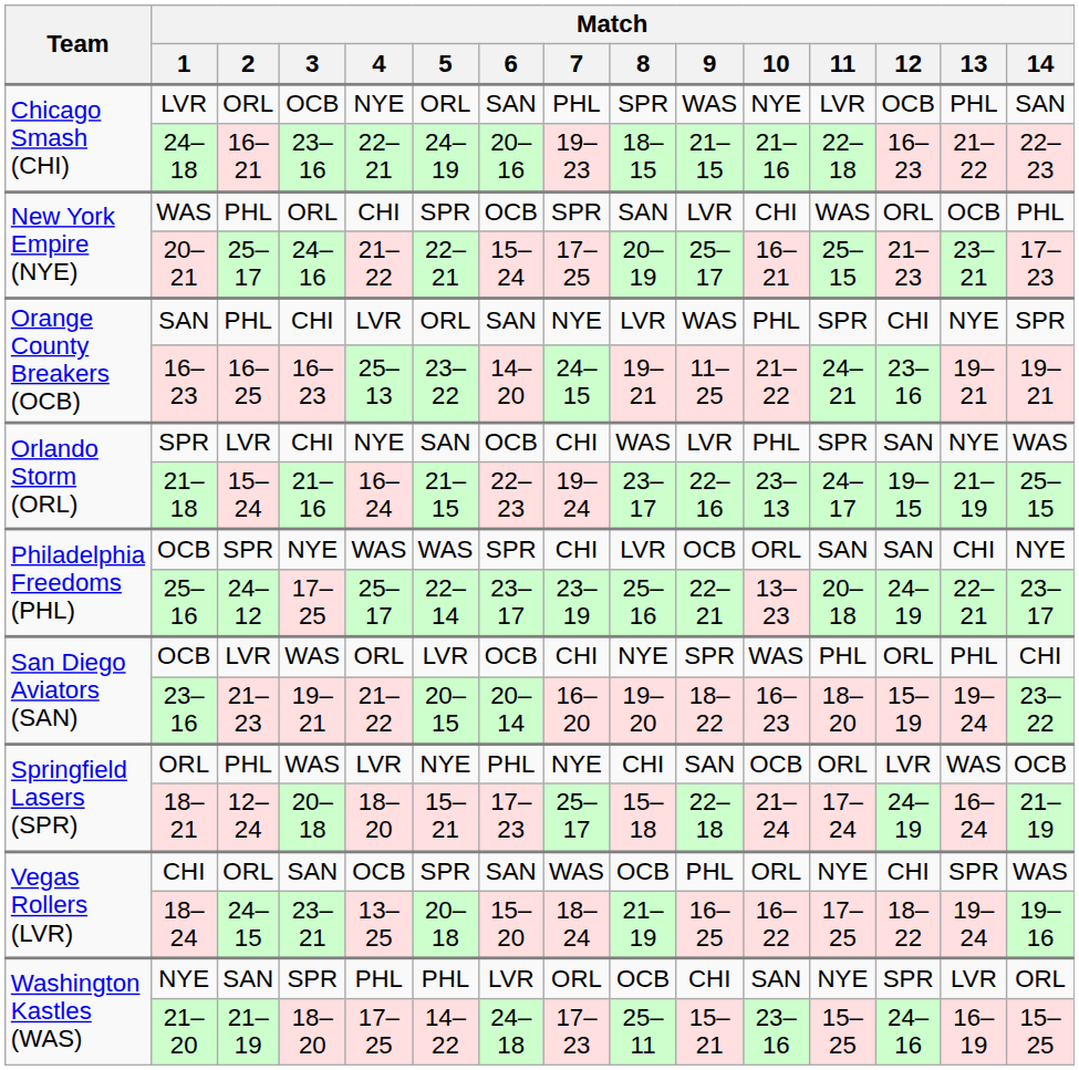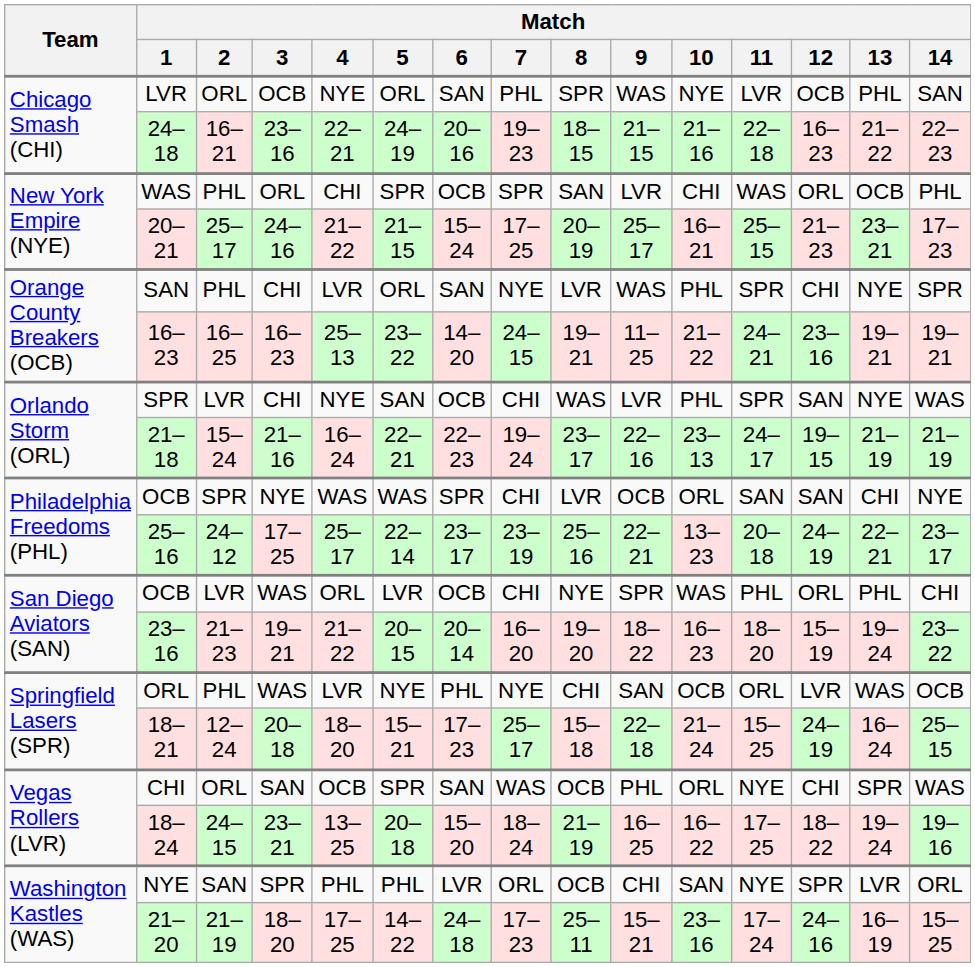20–21 | Match / 5: 22–21 -> 21–15
21–18 | Match / 5: 21–15 -> 22–21
21–18 | Match / 14: 25–15 -> 21–19
18–21 | Match / 11: 17–24 -> 15–25
18–21 | Match / 14: 21–19 -> 25–15
21–20 | Match / 11: 15–25 -> 17–24
